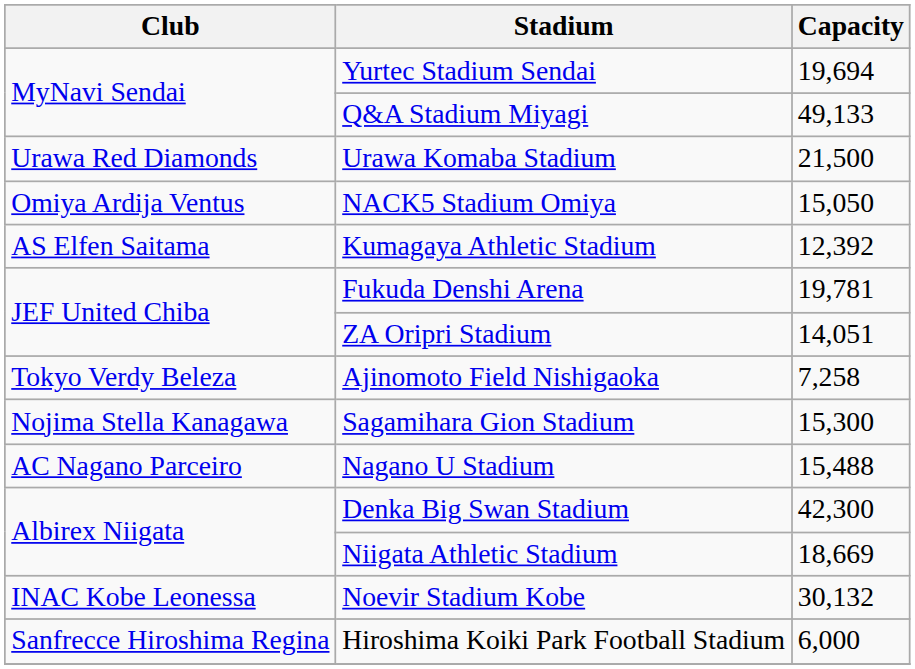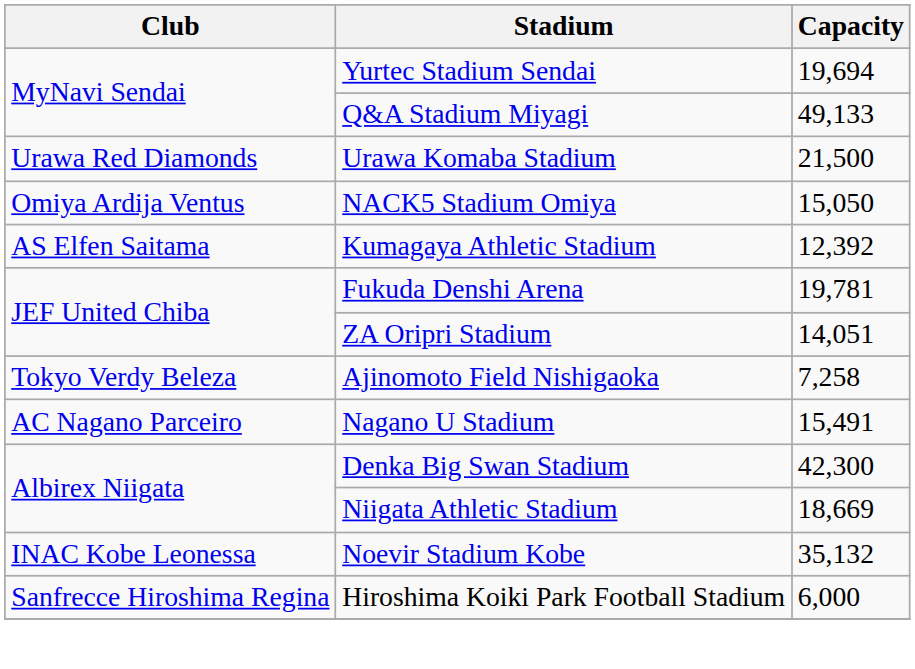- row: Nojima Stella Kanagawa | Sagamihara Gion Stadium | 15,300
Nagano U Stadium | Capacity: 15,488 -> 15,491
Noevir Stadium Kobe | Capacity: 30,132 -> 35,132
